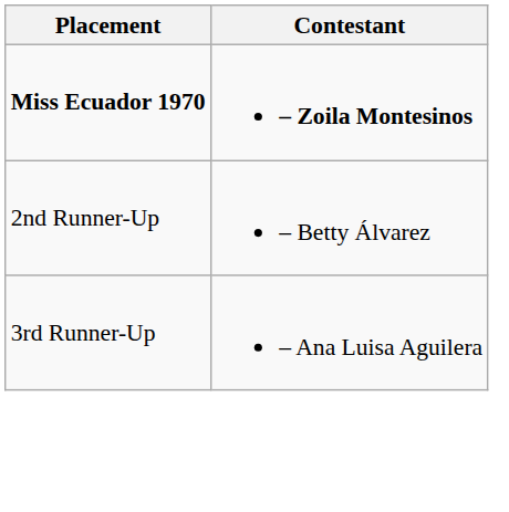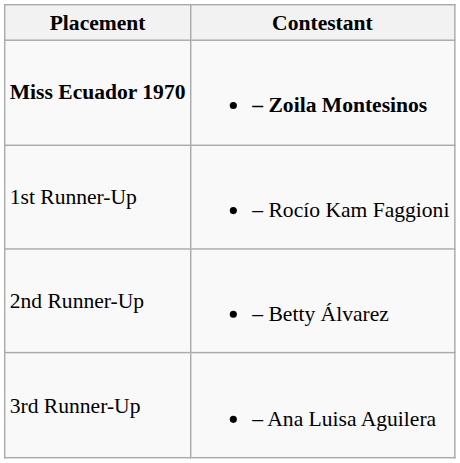+ row: 1st Runner-Up | – Rocío Kam Faggioni
